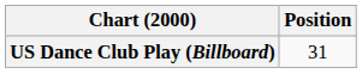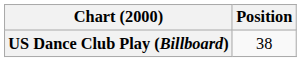US Dance Club Play (Billboard) | Position: 31 -> 38
